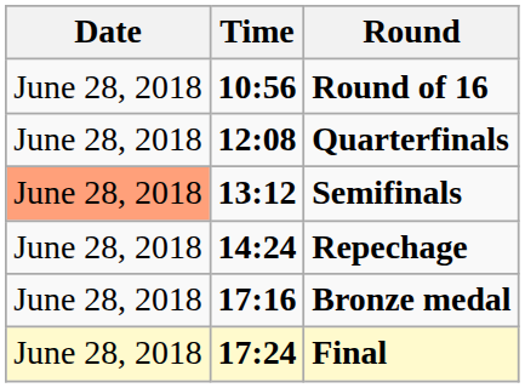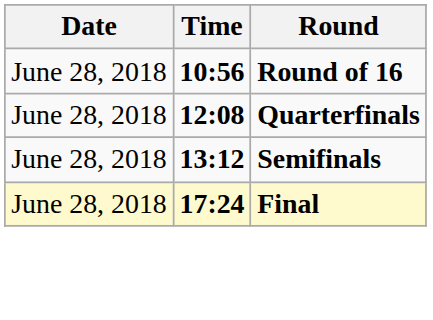Semifinals | Date: lightsalmon background -> no background
- row: June 28, 2018 | 14:24 | Repechage
- row: June 28, 2018 | 17:16 | Bronze medal
